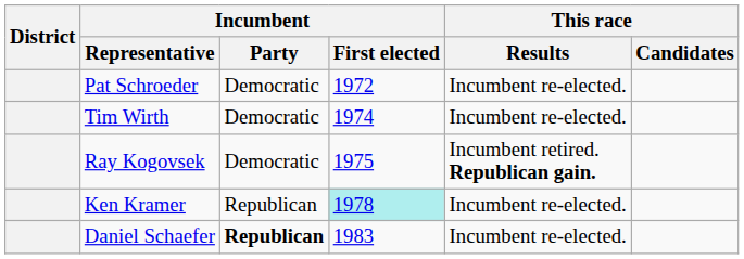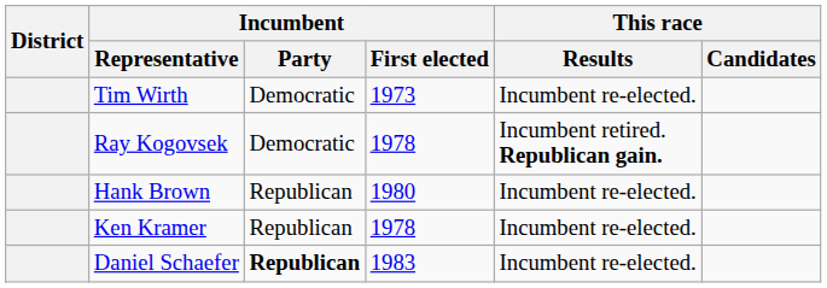- row: Pat Schroeder | Democratic | 1972 | Incumbent re-elected.
Tim Wirth | Incumbent / First elected: 1974 -> 1973
Ray Kogovsek | Incumbent / First elected: 1975 -> 1978
+ row: Hank Brown | Republican | 1980 | Incumbent re-elected.
Ken Kramer | Incumbent / First elected: paleturquoise background -> no background
